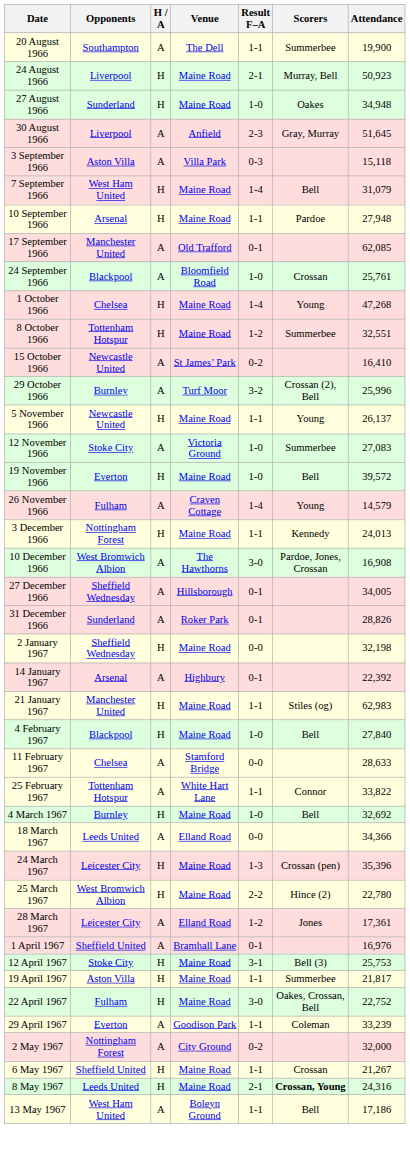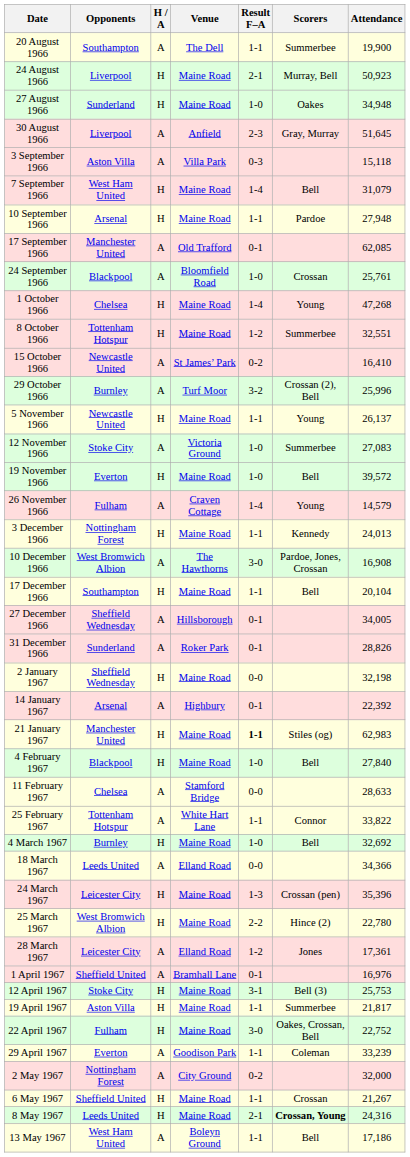+ row: 17 December 1966 | Southampton | H | Maine Road | 1-1 | Bell | 20,104
21 January 1967 | Result F–A: normal -> bold
